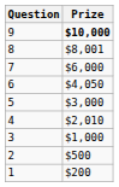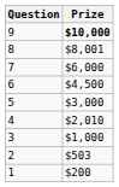6 | Prize: $4,050 -> $4,500
2 | Prize: $500 -> $503
